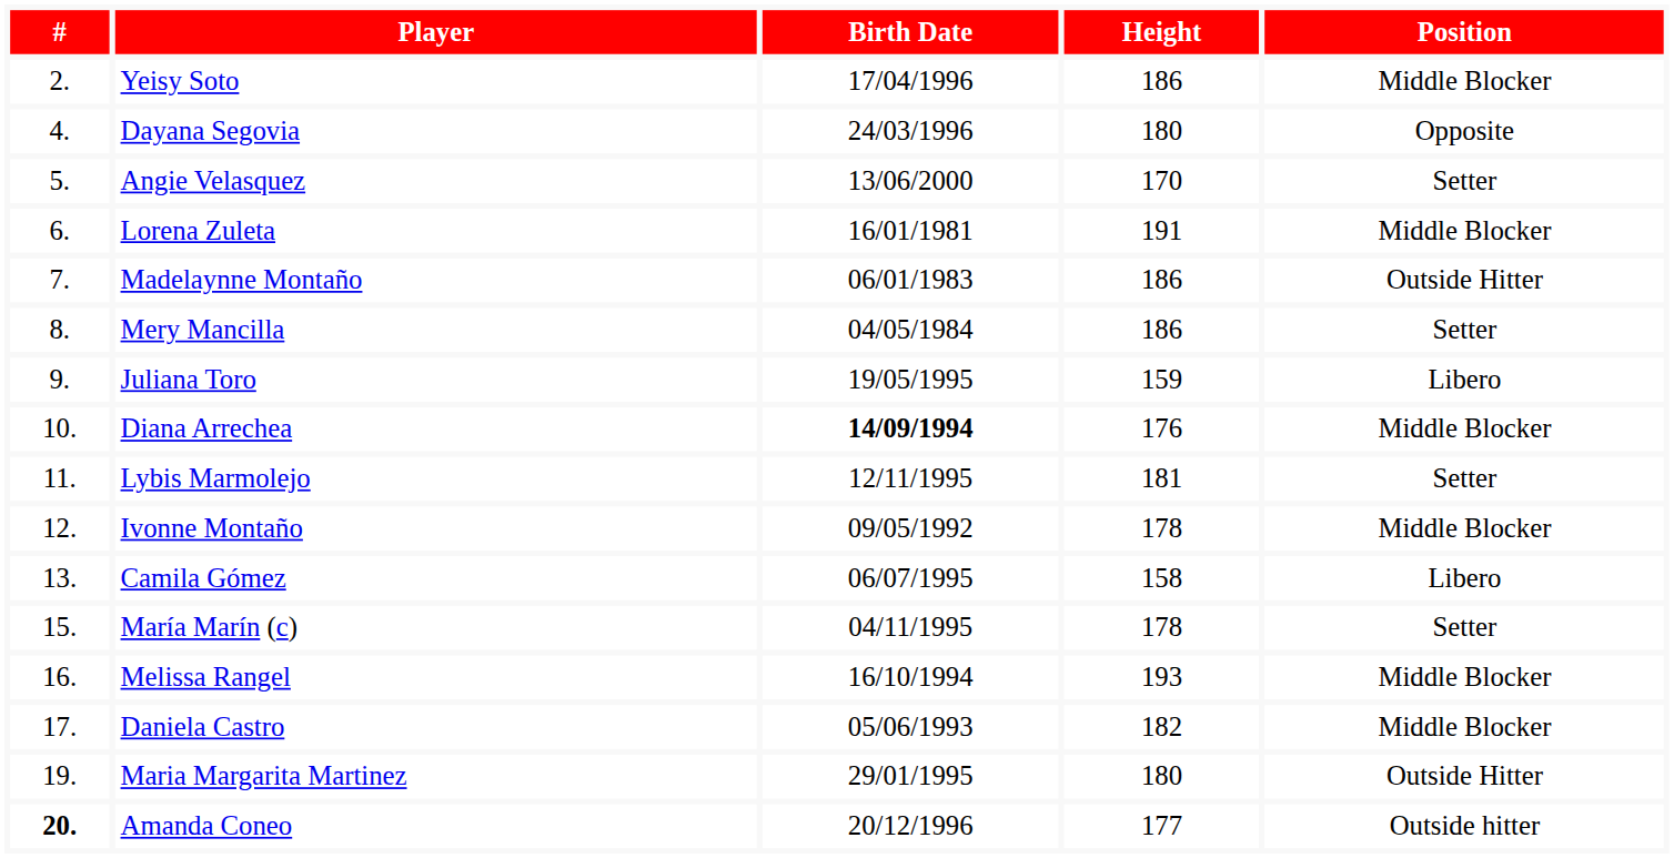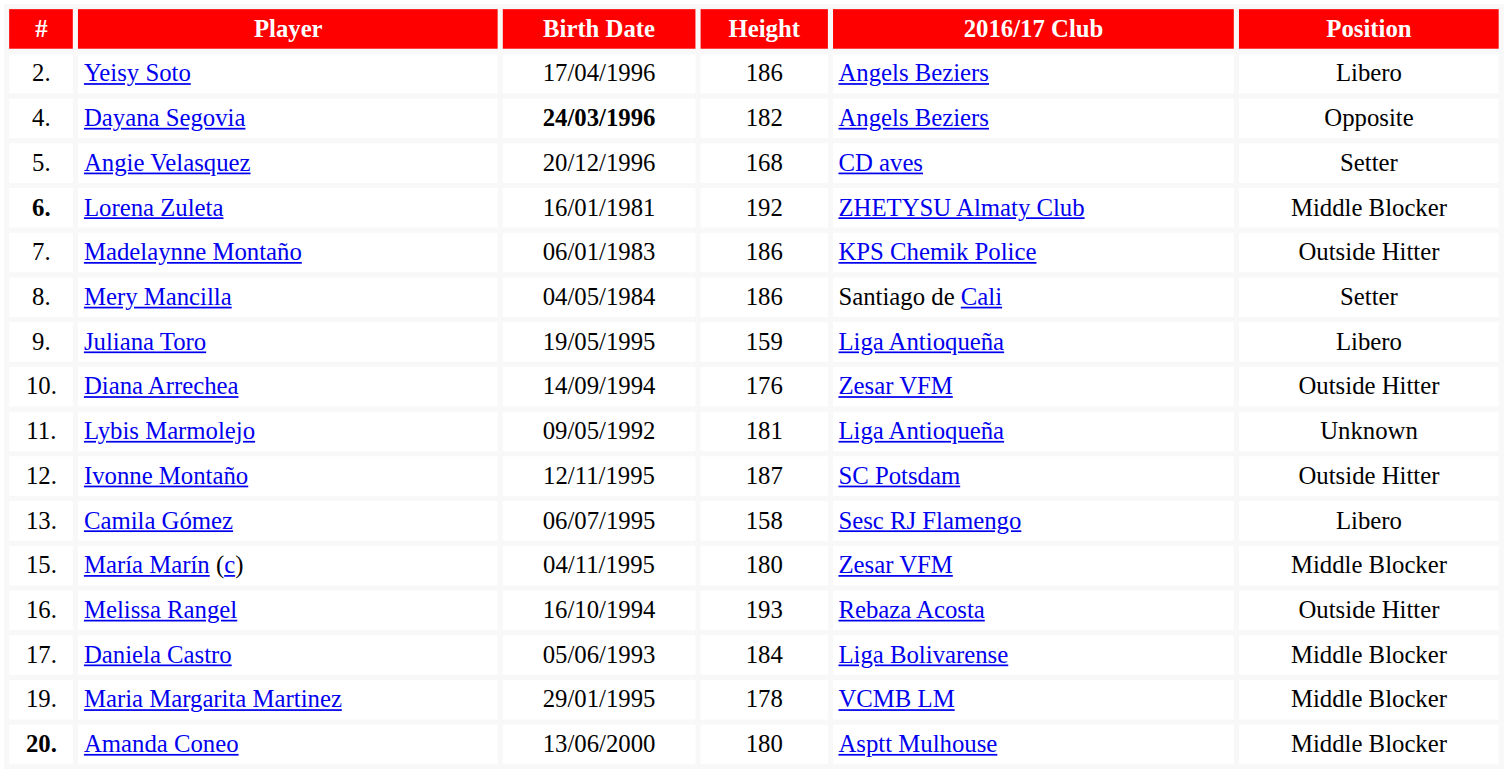+ column: 2016/17 Club | Angels Beziers | Angels Beziers | CD aves | ZHETYSU Almaty Club | KPS Chemik Police | Santiago de Cali | Liga Antioqueña | Zesar VFM | Liga Antioqueña | SC Potsdam | Sesc RJ Flamengo | Zesar VFM | Rebaza Acosta | Liga Bolivarense | VCMB LM | Asptt Mulhouse
Yeisy Soto | Position: Middle Blocker -> Libero
Dayana Segovia | Birth Date: normal -> bold
Dayana Segovia | Height: 180 -> 182
Angie Velasquez | Birth Date: 13/06/2000 -> 20/12/1996
Angie Velasquez | Height: 170 -> 168
Lorena Zuleta | #: normal -> bold
Lorena Zuleta | Height: 191 -> 192
Diana Arrechea | Birth Date: bold -> normal
Diana Arrechea | Position: Middle Blocker -> Outside Hitter
Lybis Marmolejo | Birth Date: 12/11/1995 -> 09/05/1992
Lybis Marmolejo | Position: Setter -> Unknown
Ivonne Montaño | Birth Date: 09/05/1992 -> 12/11/1995
Ivonne Montaño | Height: 178 -> 187
Ivonne Montaño | Position: Middle Blocker -> Outside Hitter
María Marín (c) | Height: 178 -> 180
María Marín (c) | Position: Setter -> Middle Blocker
Melissa Rangel | Position: Middle Blocker -> Outside Hitter
Daniela Castro | Height: 182 -> 184
Maria Margarita Martinez | Height: 180 -> 178
Maria Margarita Martinez | Position: Outside Hitter -> Middle Blocker
Amanda Coneo | Birth Date: 20/12/1996 -> 13/06/2000
Amanda Coneo | Height: 177 -> 180
Amanda Coneo | Position: Outside hitter -> Middle Blocker
